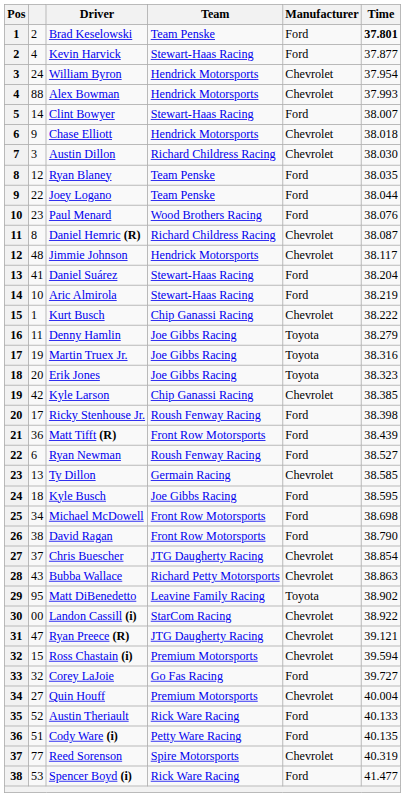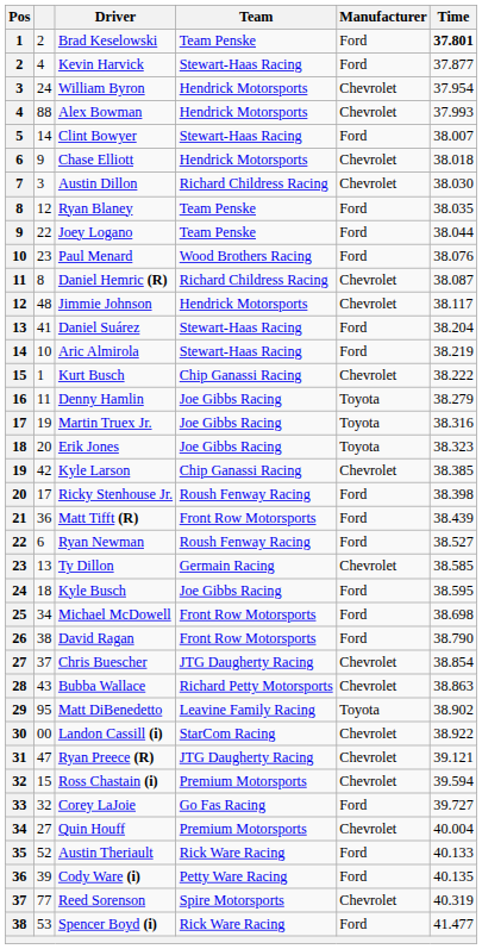Cody Ware (i) | column 2: 51 -> 39
